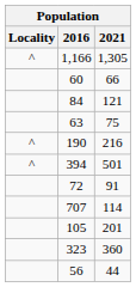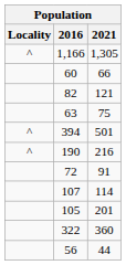121 | 2016: 84 -> 82
rows swapped: 501 <-> 216
114 | 2016: 707 -> 107
360 | 2016: 323 -> 322
